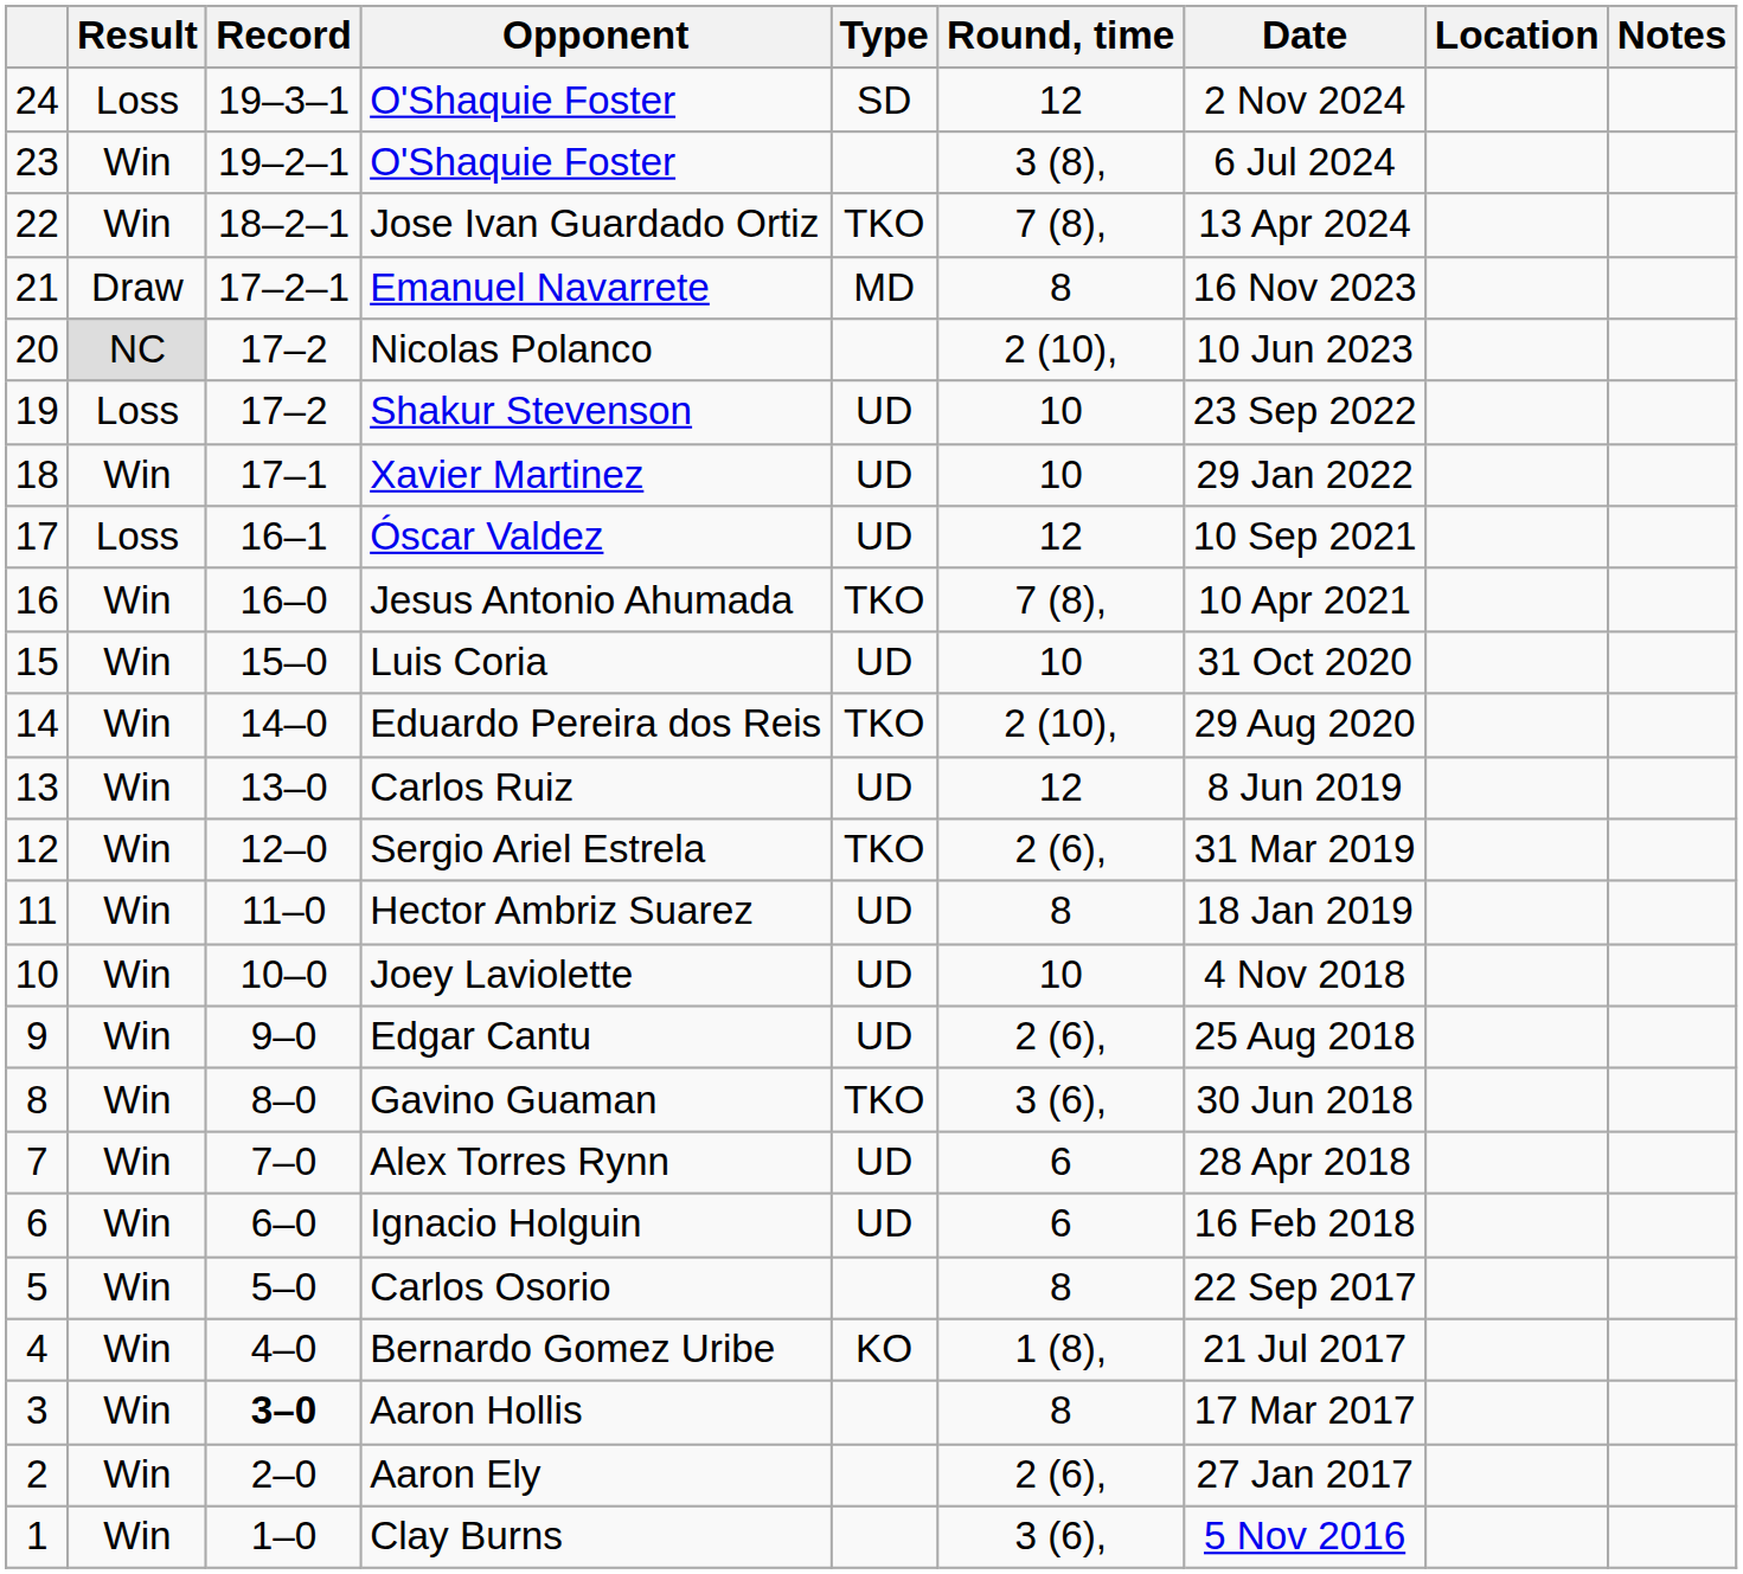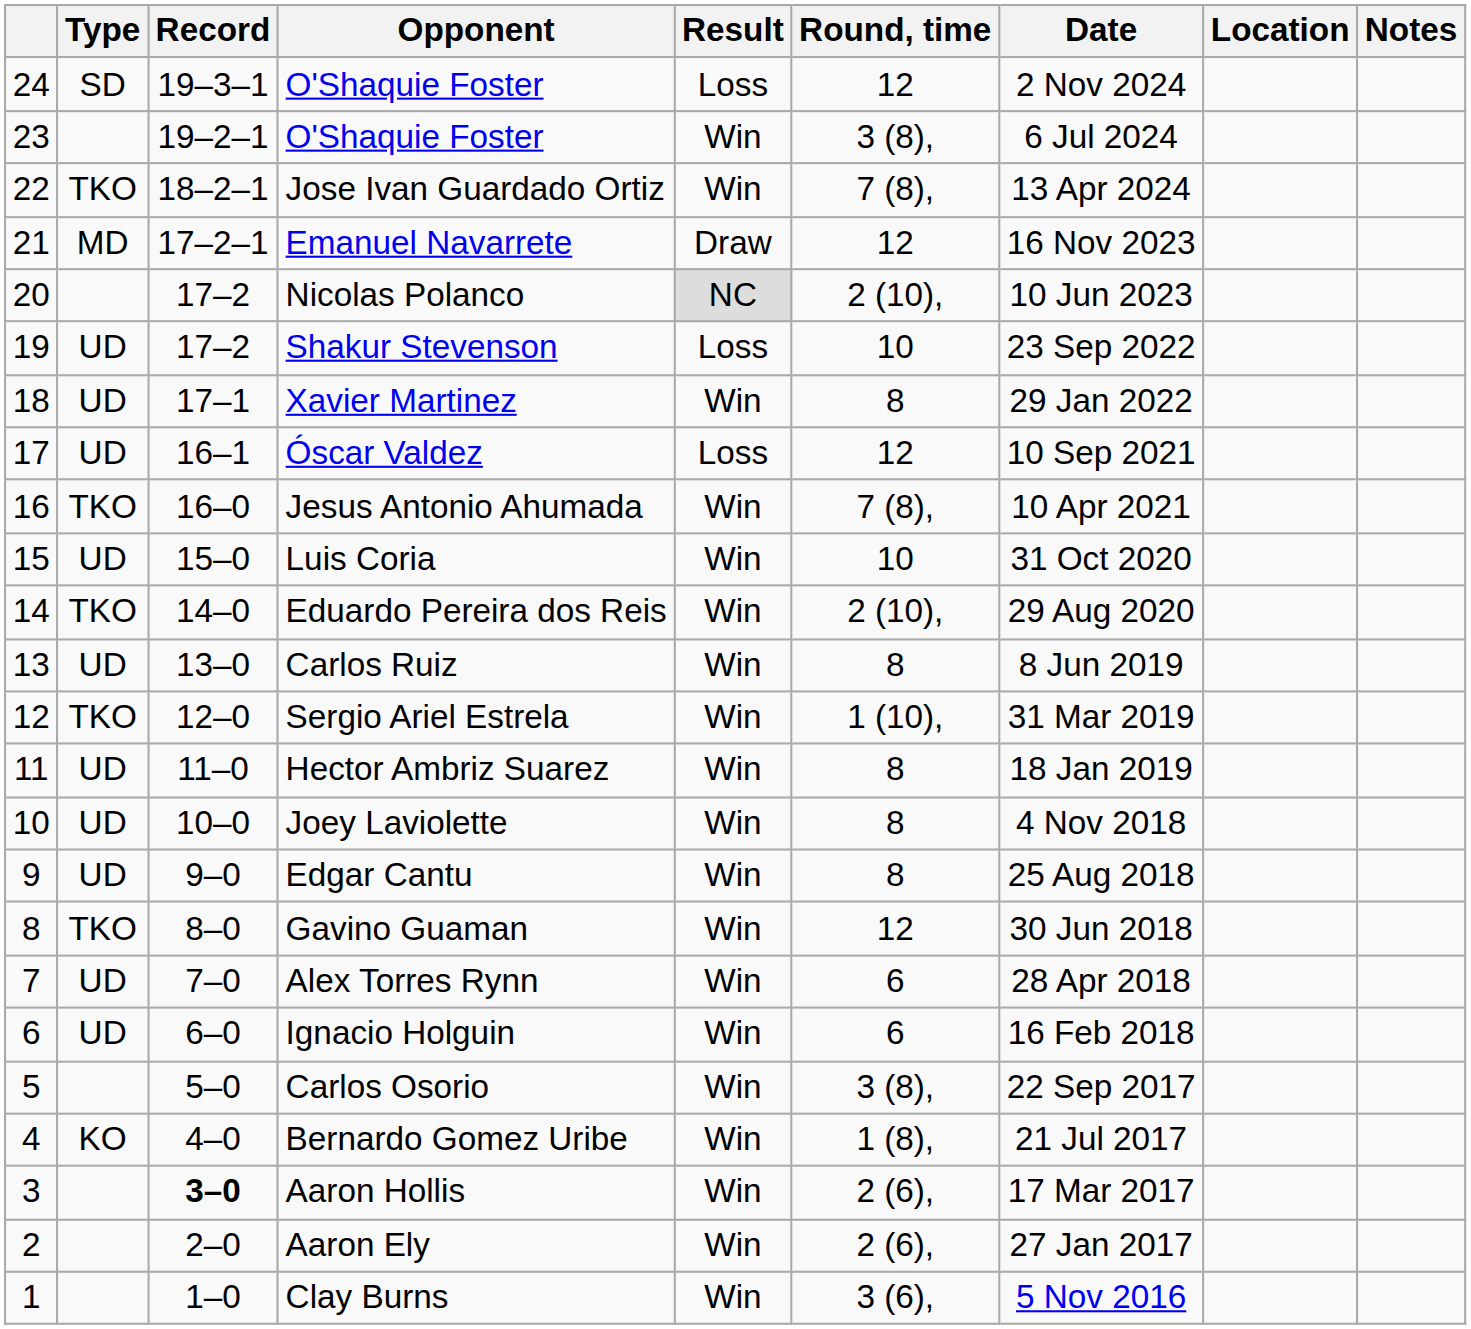columns swapped: Result <-> Type
Emanuel Navarrete | Round, time: 8 -> 12
Xavier Martinez | Round, time: 10 -> 8
Carlos Ruiz | Round, time: 12 -> 8
Sergio Ariel Estrela | Round, time: 2 (6), -> 1 (10),
Joey Laviolette | Round, time: 10 -> 8
Edgar Cantu | Round, time: 2 (6), -> 8
Gavino Guaman | Round, time: 3 (6), -> 12
Carlos Osorio | Round, time: 8 -> 3 (8),
Aaron Hollis | Round, time: 8 -> 2 (6),
